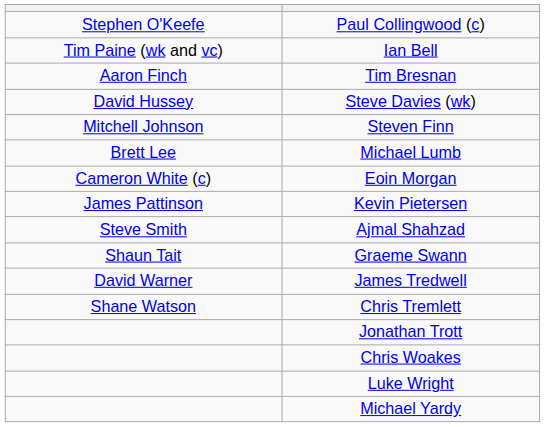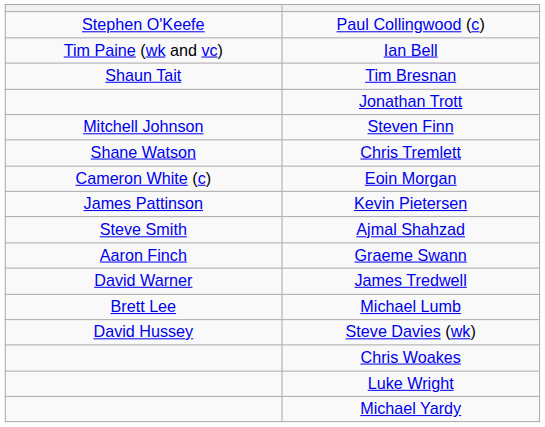Tim Bresnan | column 1: Aaron Finch -> Shaun Tait
rows swapped: Steve Davies (wk) <-> Jonathan Trott
rows swapped: Michael Lumb <-> Chris Tremlett
Graeme Swann | column 1: Shaun Tait -> Aaron Finch
